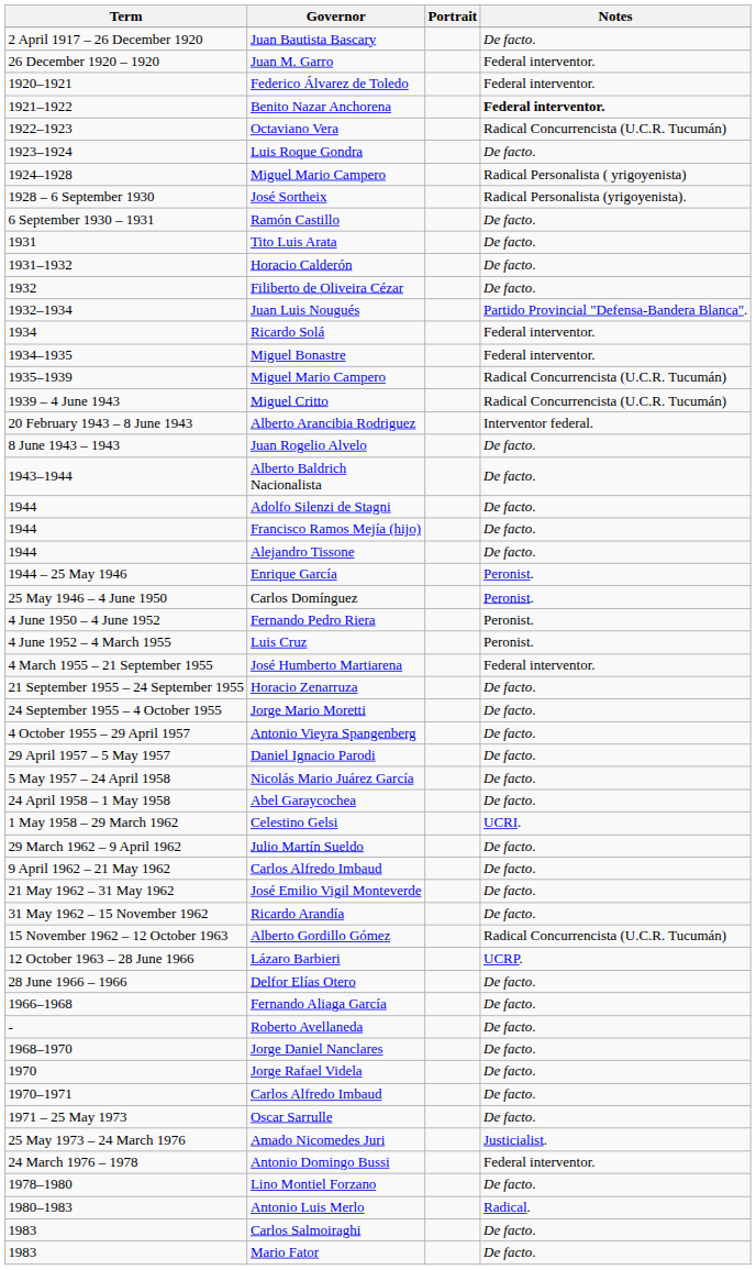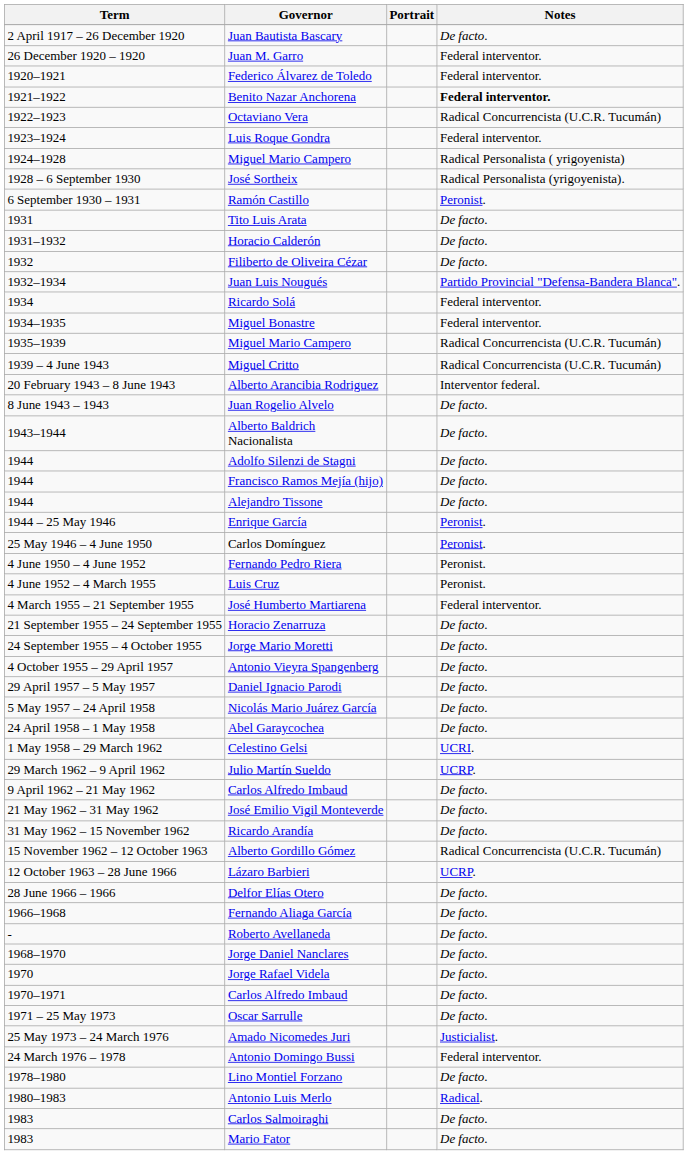Luis Roque Gondra | Notes: De facto. -> Federal interventor.
Ramón Castillo | Notes: De facto. -> Peronist.
Julio Martín Sueldo | Notes: De facto. -> UCRP.
